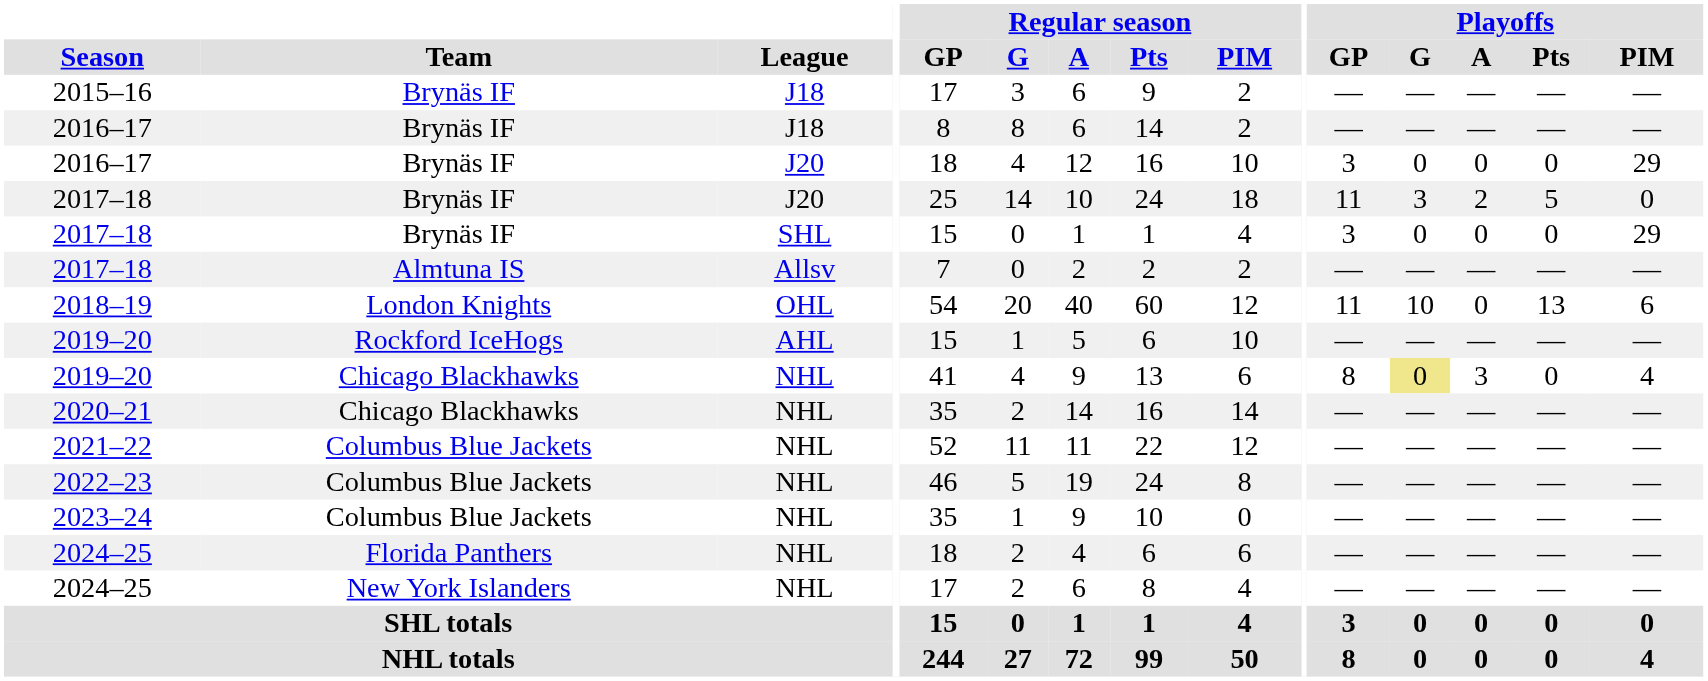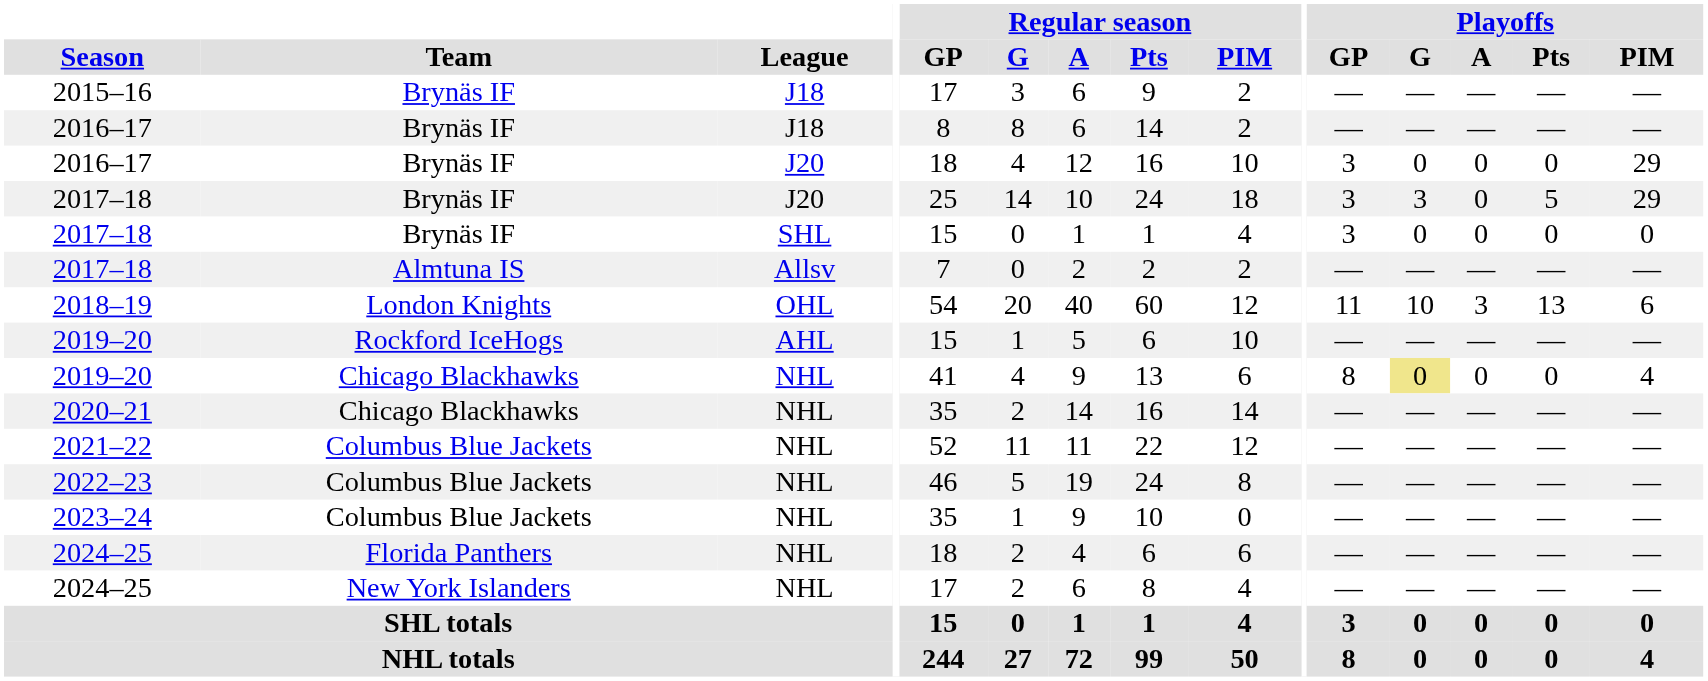2017–18 / J20 | Playoffs / GP: 11 -> 3
2017–18 / J20 | Playoffs / A: 2 -> 0
2017–18 / J20 | Playoffs / PIM: 0 -> 29
2017–18 / SHL | Playoffs / PIM: 29 -> 0
2018–19 | Playoffs / A: 0 -> 3
2019–20 / NHL | Playoffs / A: 3 -> 0
